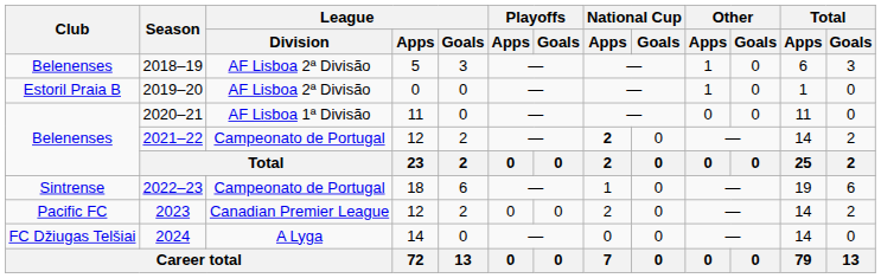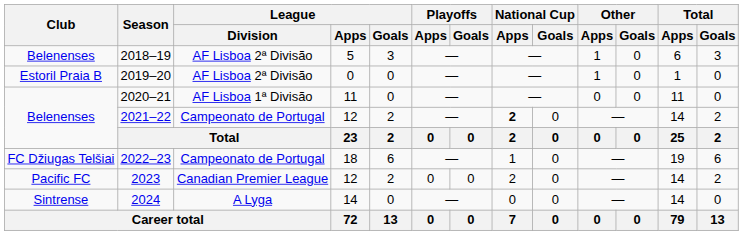2022–23 | Club: Sintrense -> FC Džiugas Telšiai
2024 | Club: FC Džiugas Telšiai -> Sintrense
